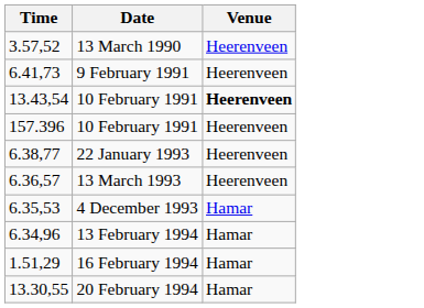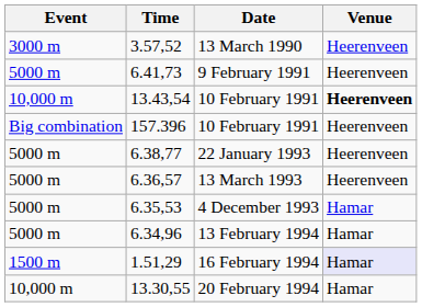+ column: Event | 3000 m | 5000 m | 10,000 m | Big combination | 5000 m | 5000 m | 5000 m | 5000 m | 1500 m | 10,000 m
16 February 1994 | Venue: no background -> lavender background
